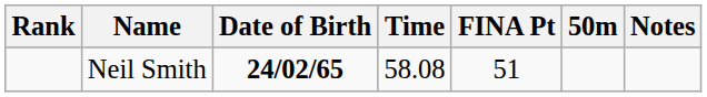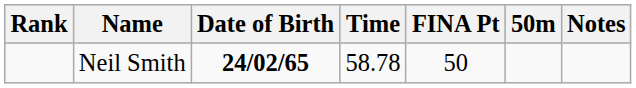Neil Smith | Time: 58.08 -> 58.78
Neil Smith | FINA Pt: 51 -> 50
